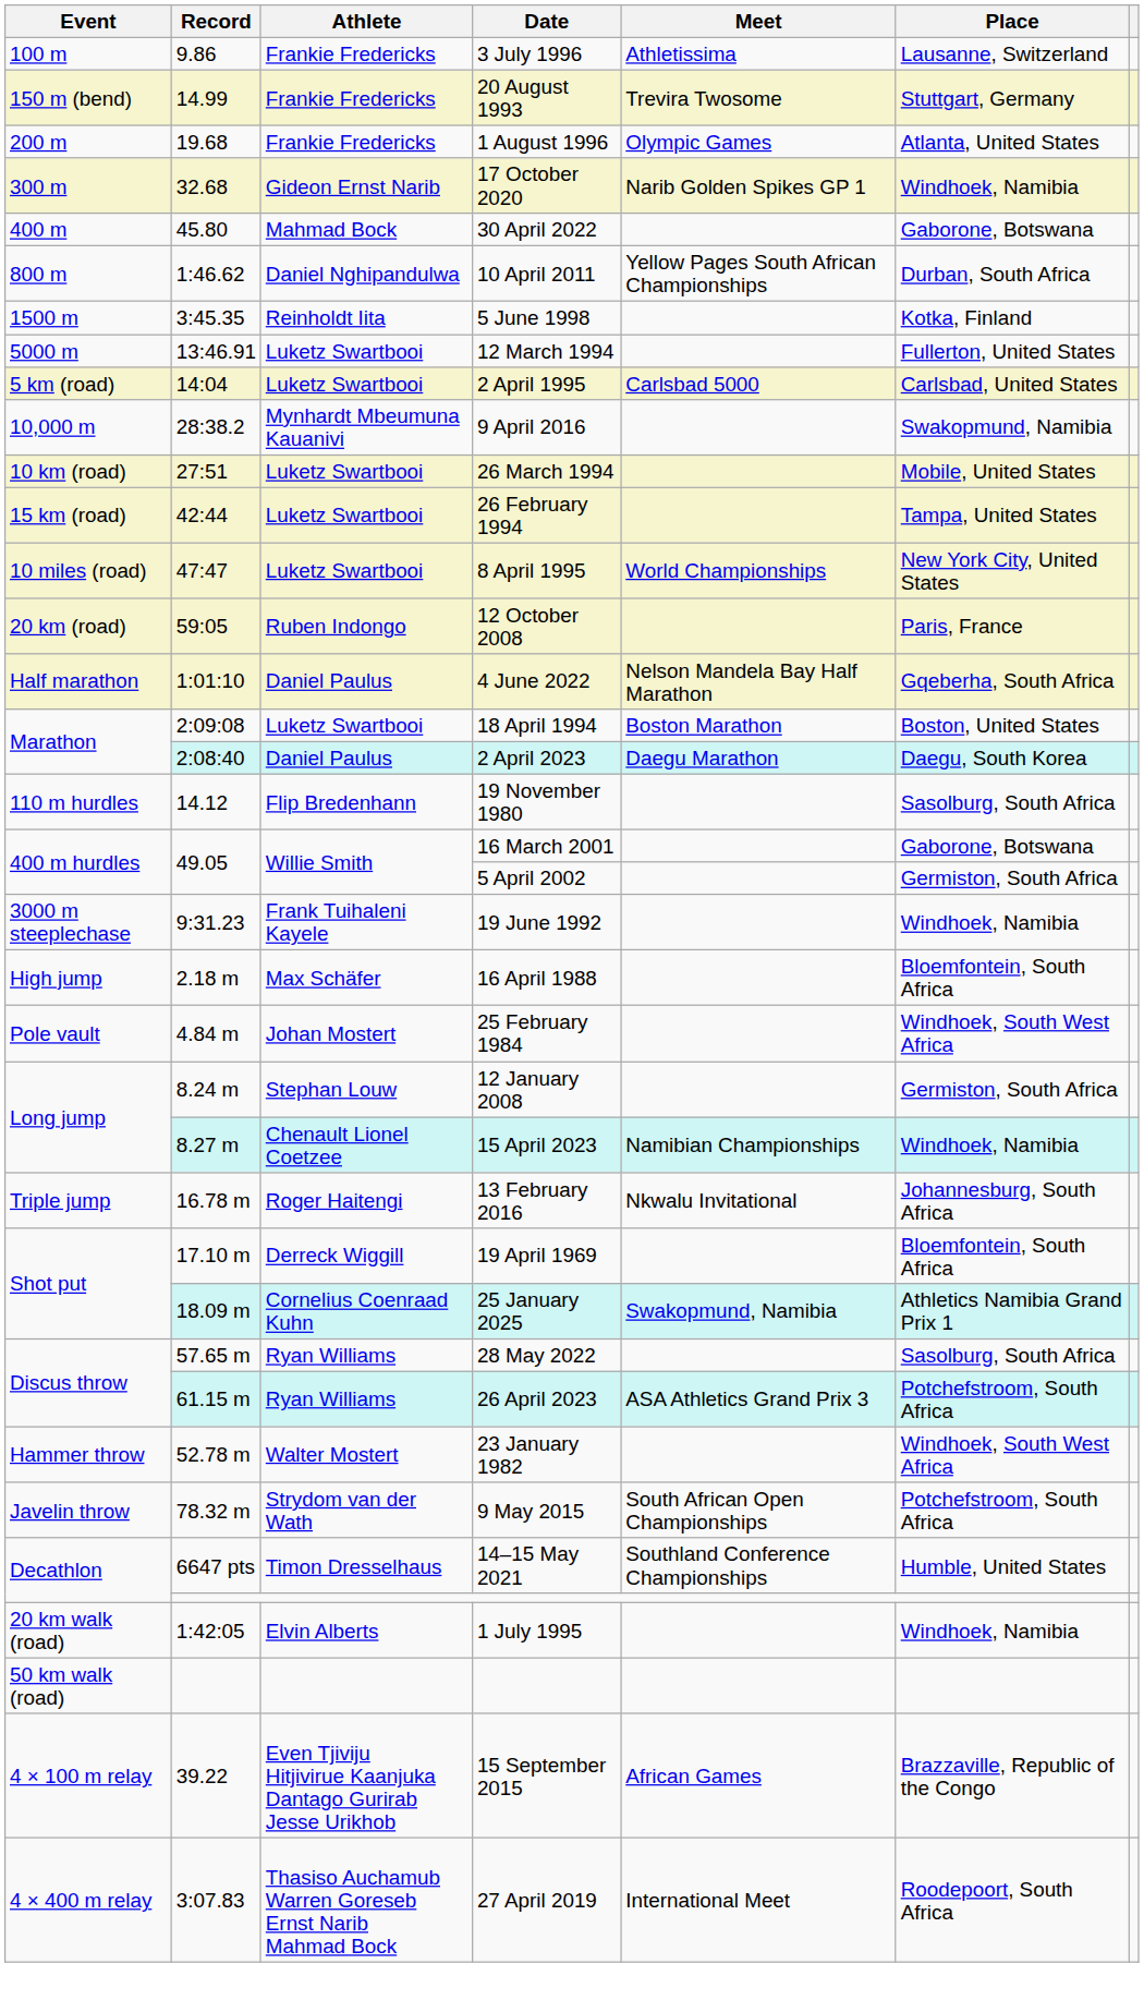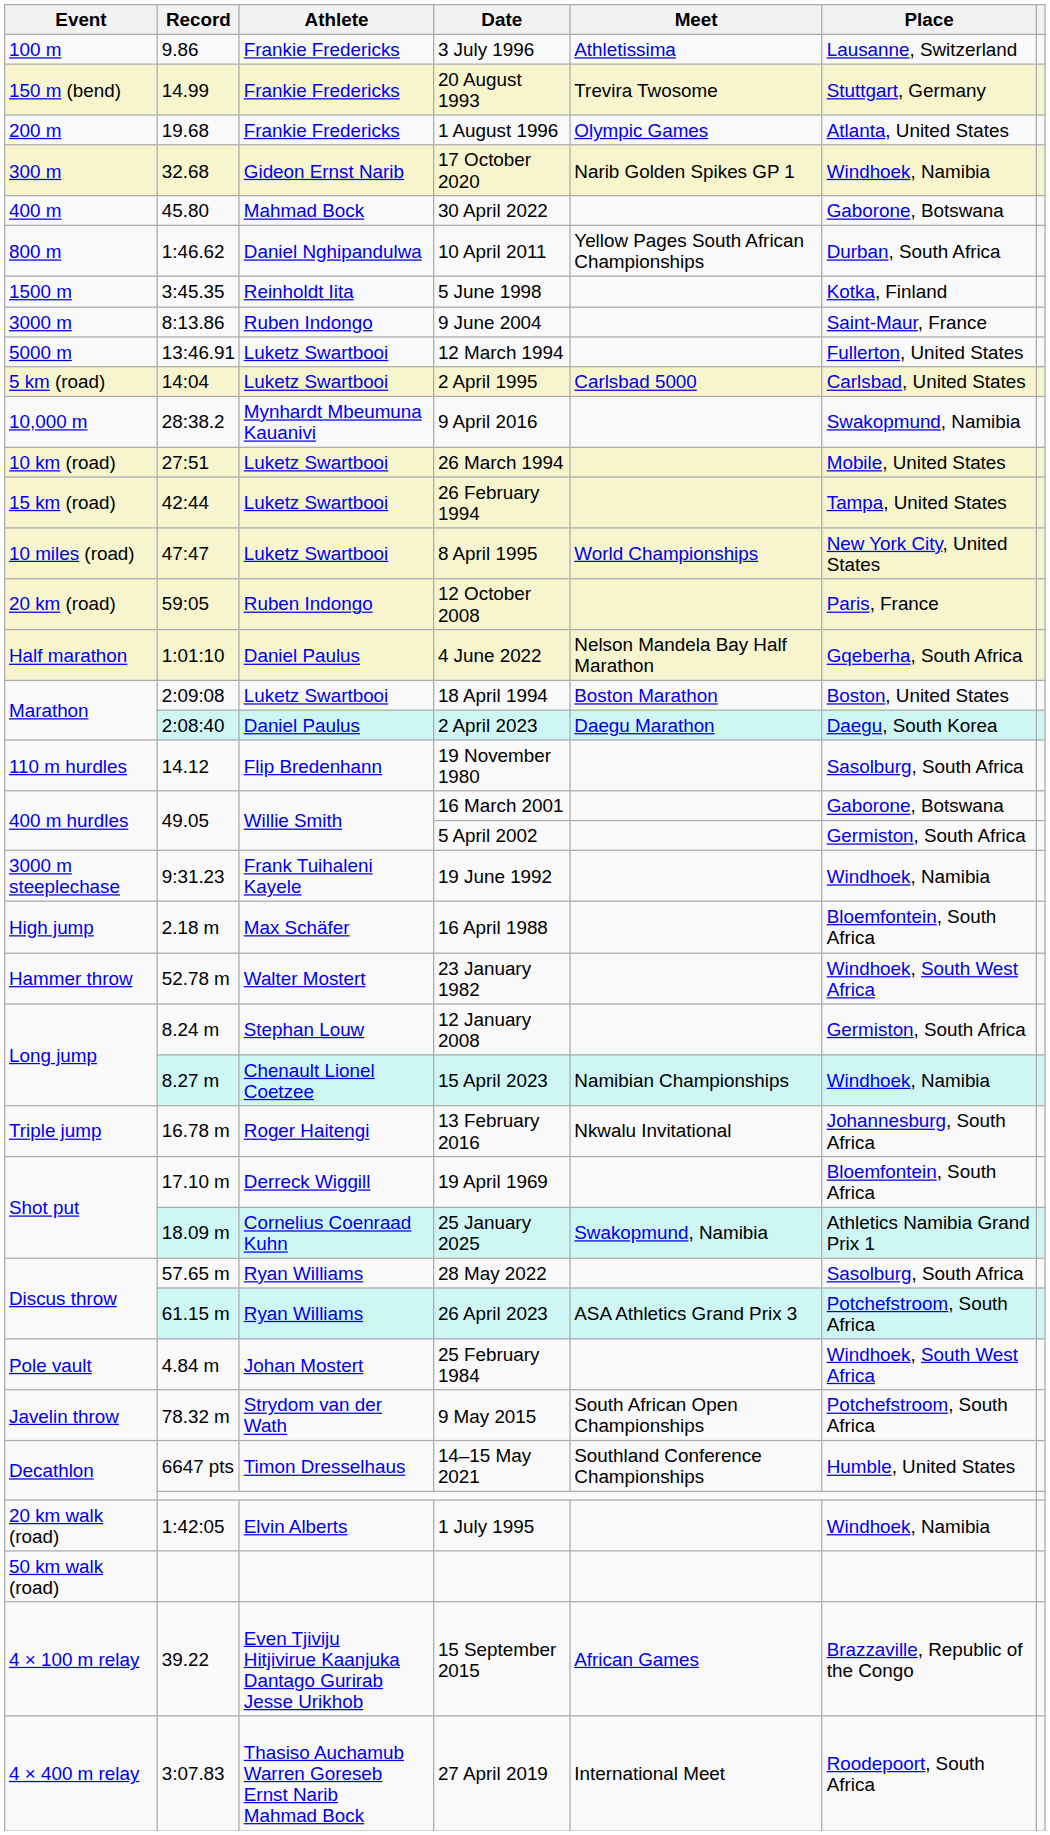+ row: 3000 m | 8:13.86 | Ruben Indongo | 9 June 2004 | Saint-Maur, France
rows swapped: 25 February 1984 <-> 23 January 1982
